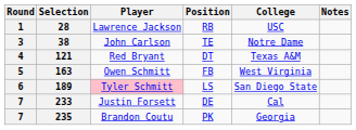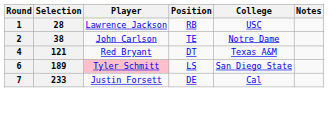38 | Round: 3 -> 2
- row: 5 | 163 | Owen Schmitt | FB | West Virginia
- row: 7 | 235 | Brandon Coutu | PK | Georgia
